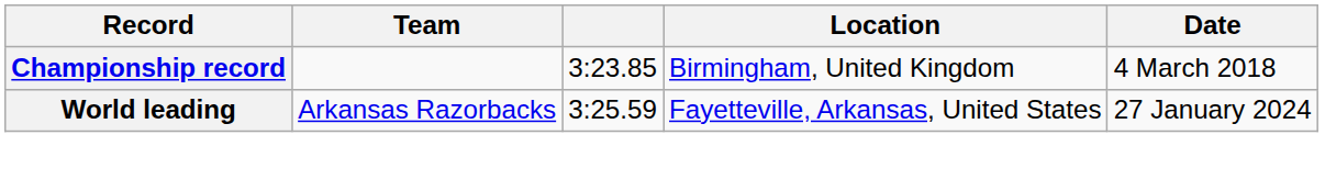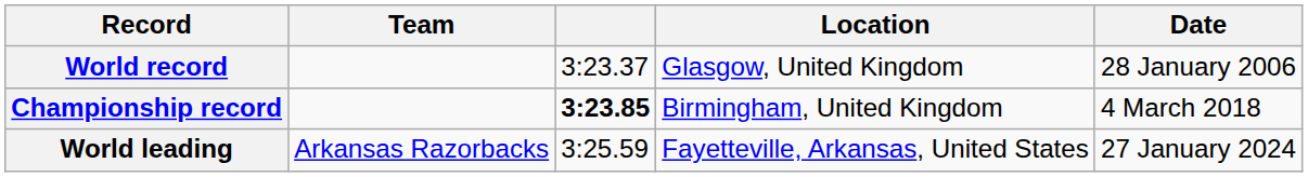+ row: World record | 3:23.37 | Glasgow, United Kingdom | 28 January 2006
Championship record | column 3: normal -> bold
